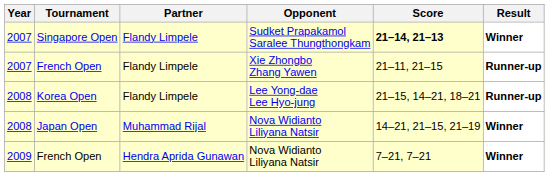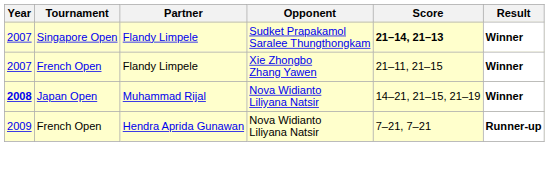French Open / Xie Zhongbo Zhang Yawen | Result: Runner-up -> Winner
- row: 2008 | Korea Open | Flandy Limpele | Lee Yong-dae Lee Hyo-jung | 21–15, 14–21, 18–21 | Runner-up
Japan Open | Year: normal -> bold
French Open / Nova Widianto Liliyana Natsir | Result: Winner -> Runner-up
